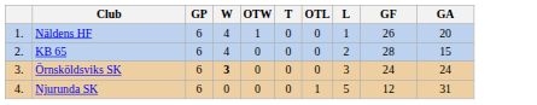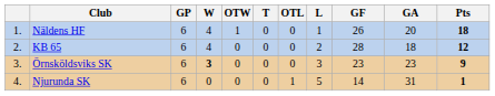+ column: Pts | 18 | 12 | 9 | 1
KB 65 | GA: 15 -> 18
Örnsköldsviks SK | GF: 24 -> 23
Örnsköldsviks SK | GA: 24 -> 23
Njurunda SK | GF: 12 -> 14
